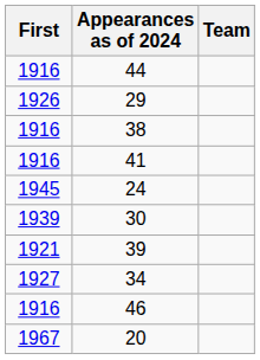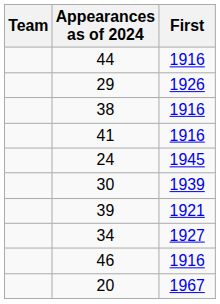columns swapped: Team <-> First
